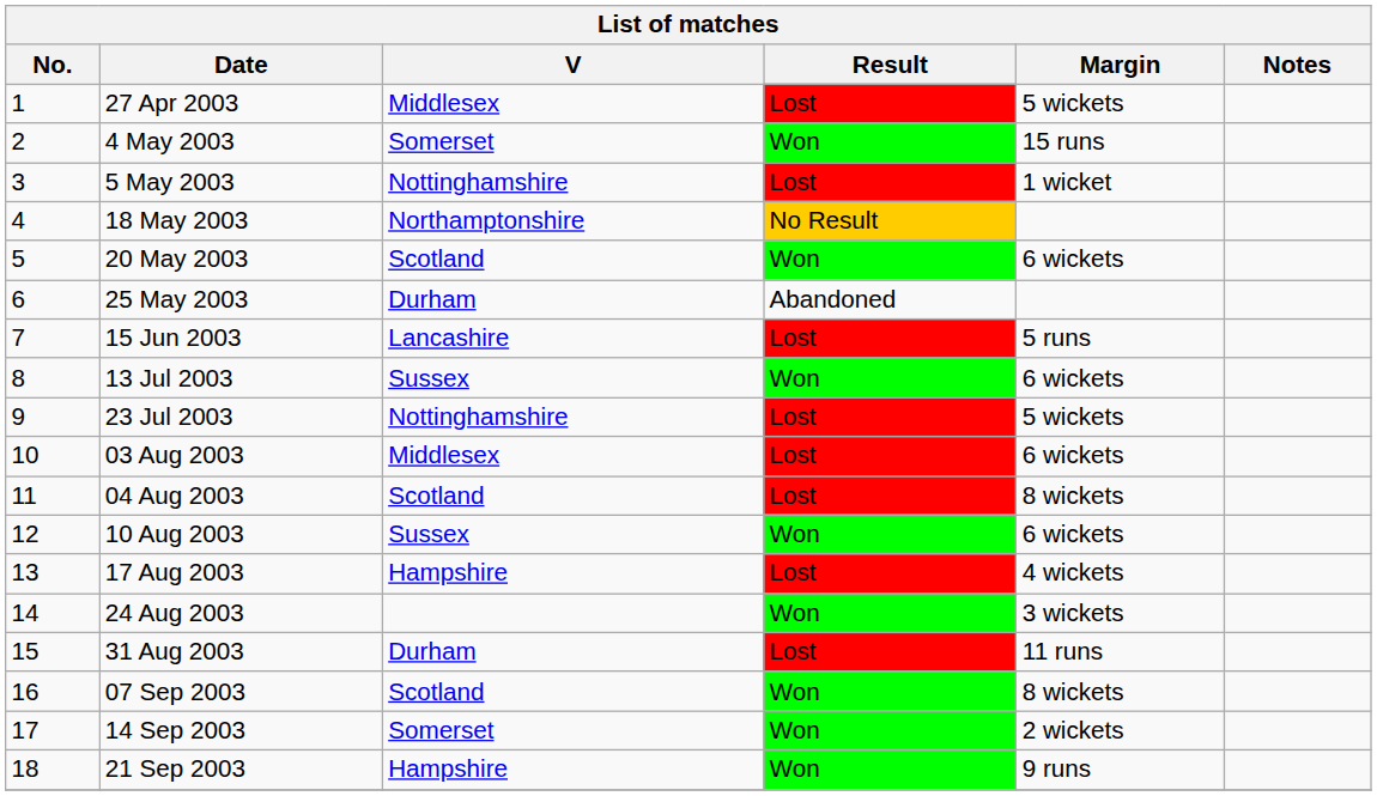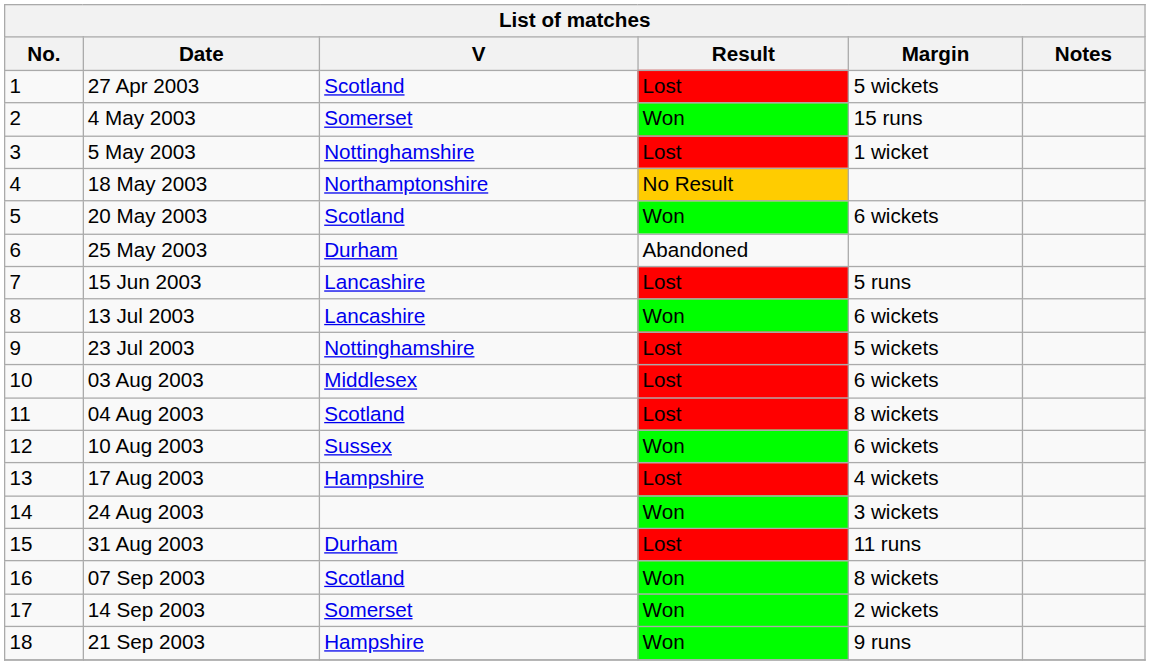27 Apr 2003 | V: Middlesex -> Scotland
13 Jul 2003 | V: Sussex -> Lancashire
